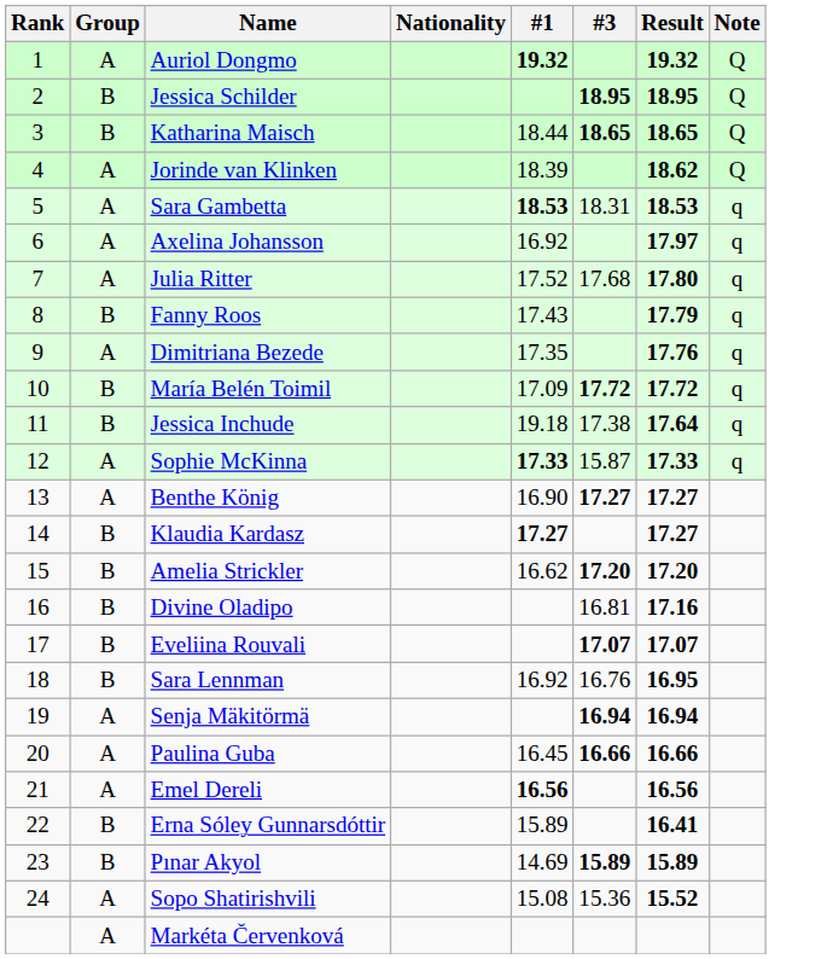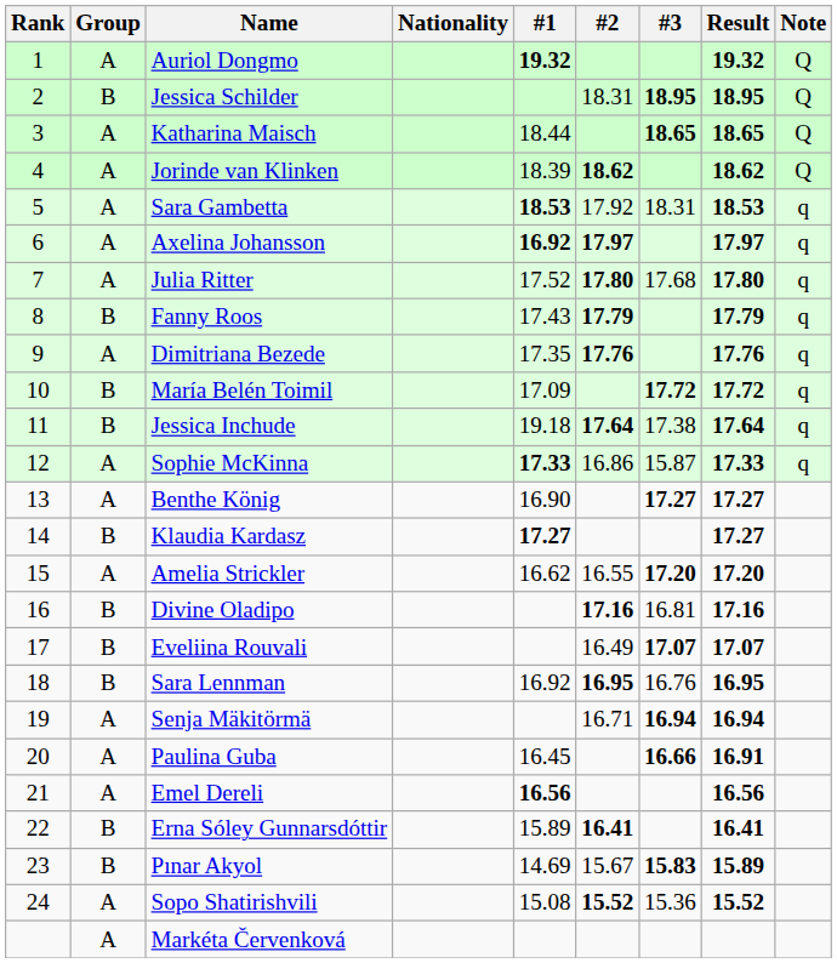+ column: #2 | 18.31 | 18.62 | 17.92 | 17.97 | 17.80 | 17.79 | 17.76 | 17.64 | 16.86 | 16.55 | 17.16 | 16.49 | 16.95 | 16.71 | 16.41 | 15.67 | 15.52
Katharina Maisch | Group: B -> A
Axelina Johansson | #1: normal -> bold
Amelia Strickler | Group: B -> A
Paulina Guba | Result: 16.66 -> 16.91
Pınar Akyol | #3: 15.89 -> 15.83
